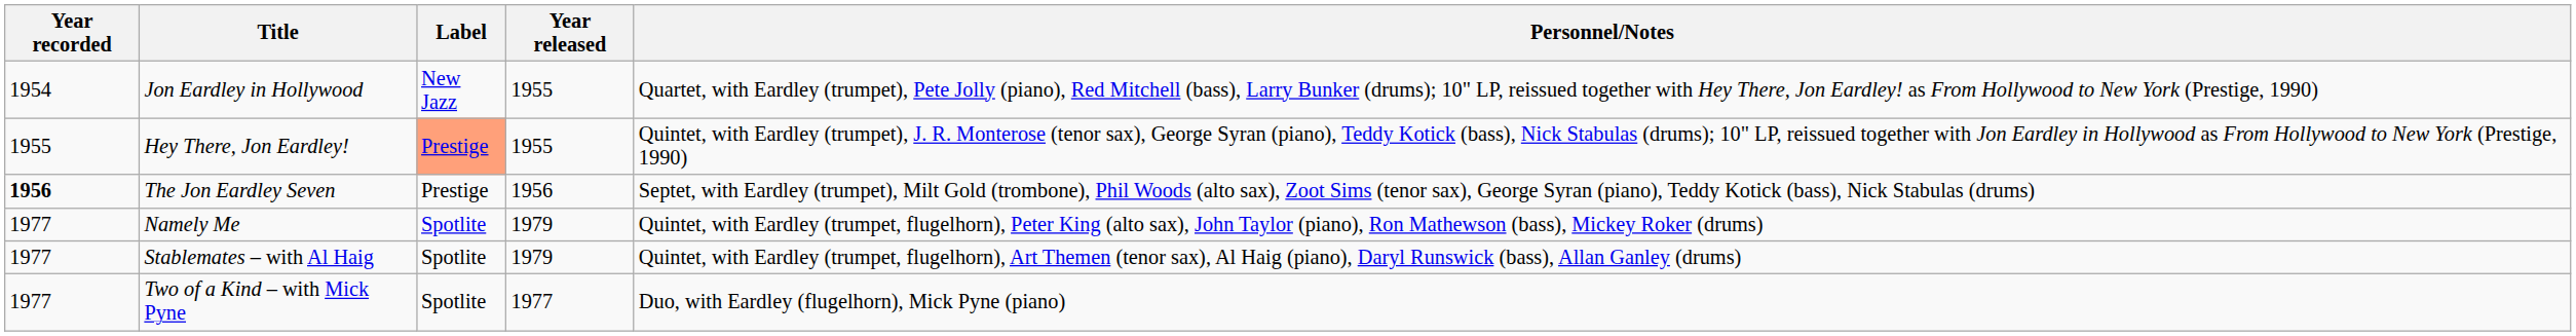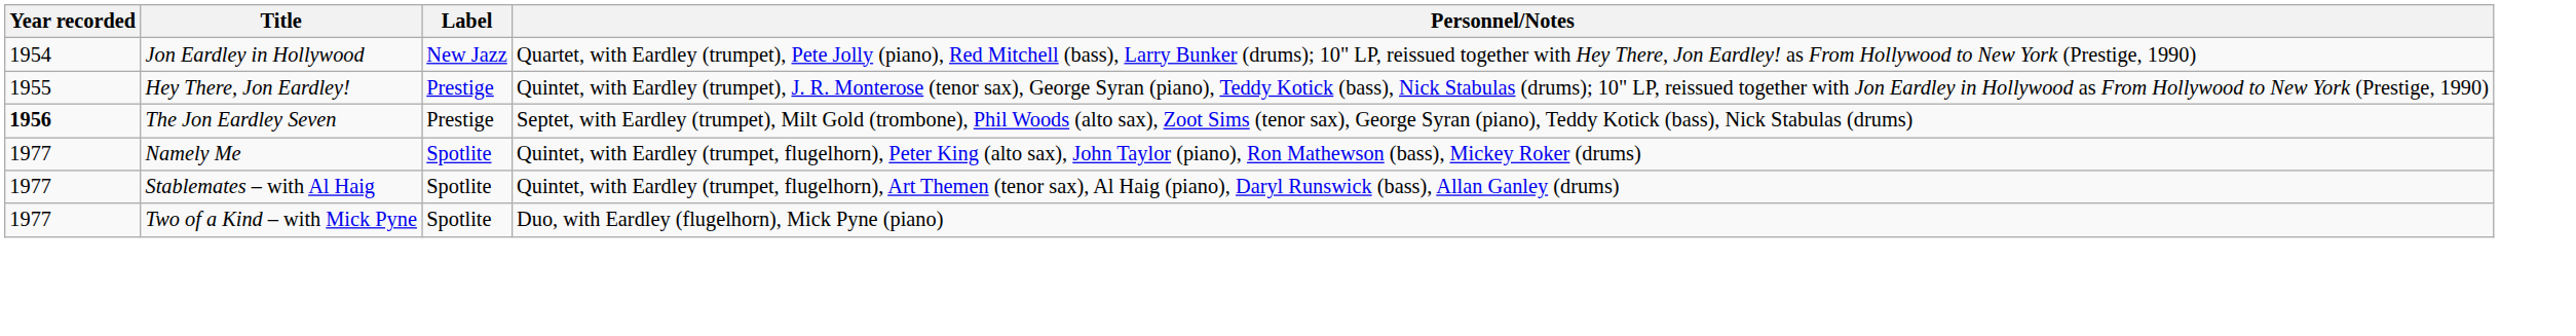- column: Year released | 1955 | 1955 | 1956 | 1979 | 1979 | 1977
Hey There, Jon Eardley! | Label: lightsalmon background -> no background
